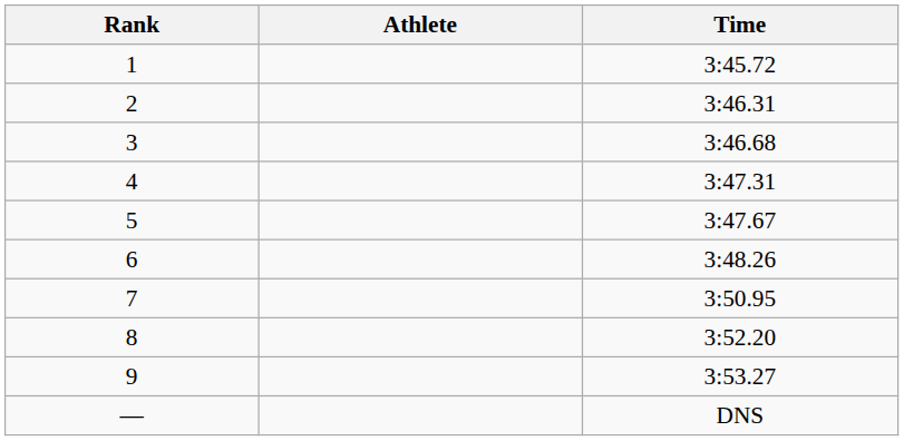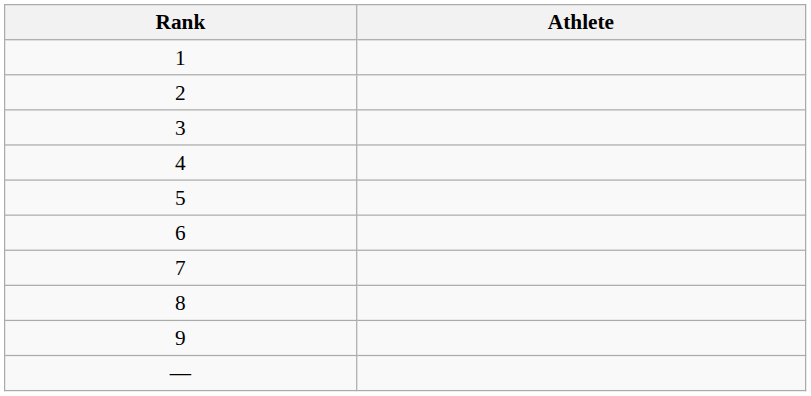- column: Time | 3:45.72 | 3:46.31 | 3:46.68 | 3:47.31 | 3:47.67 | 3:48.26 | 3:50.95 | 3:52.20 | 3:53.27 | DNS
